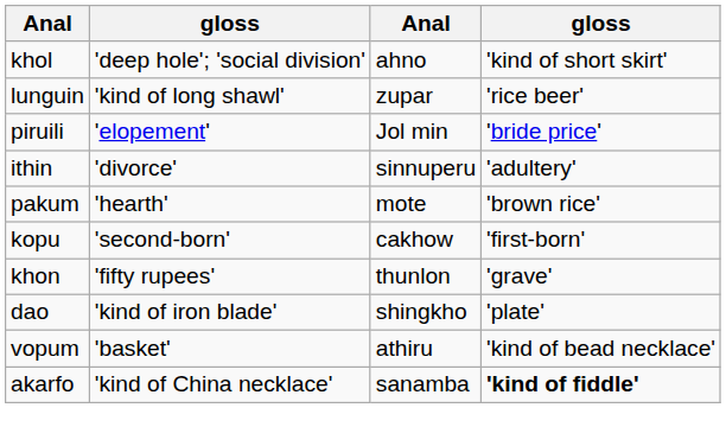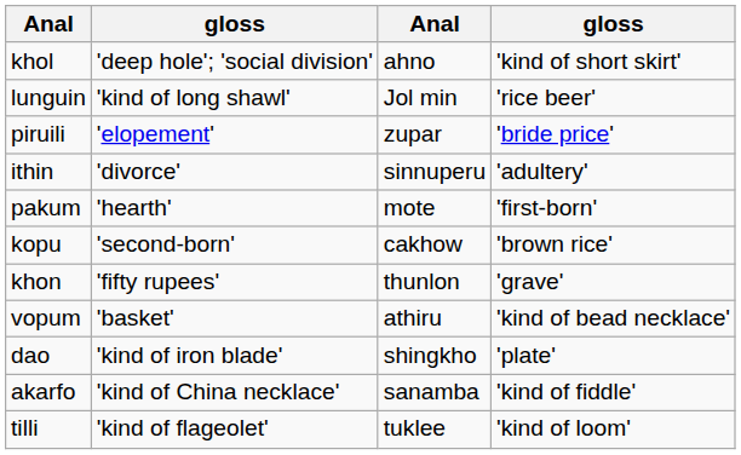lunguin | column 3: zupar -> Jol min
piruili | column 3: Jol min -> zupar
pakum | column 4: 'brown rice' -> 'first-born'
kopu | column 4: 'first-born' -> 'brown rice'
rows swapped: dao <-> vopum
akarfo | column 4: bold -> normal
+ row: tilli | 'kind of flageolet' | tuklee | 'kind of loom'
